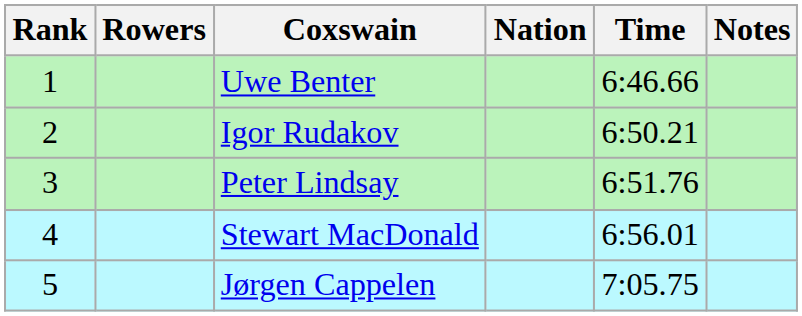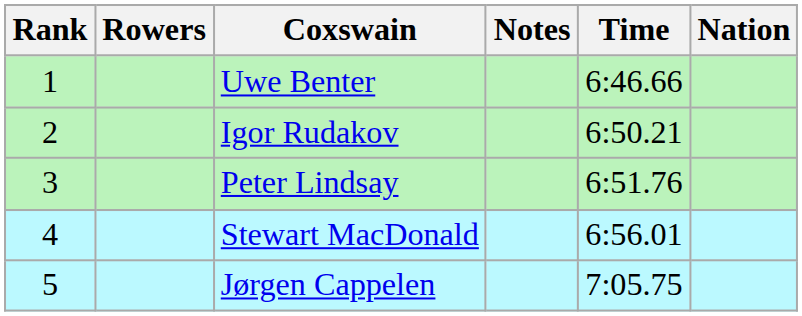columns swapped: Nation <-> Notes
